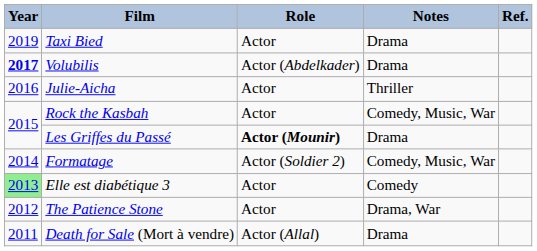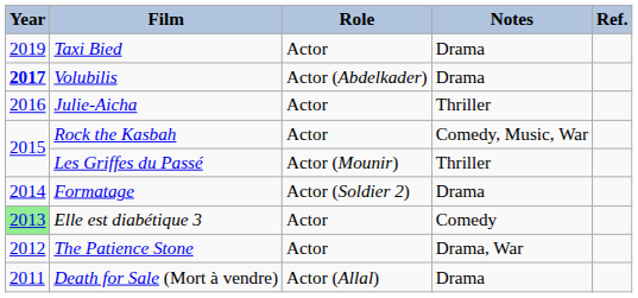Les Griffes du Passé | Role: bold -> normal
Les Griffes du Passé | Notes: Drama -> Thriller
Formatage | Notes: Comedy, Music, War -> Drama
